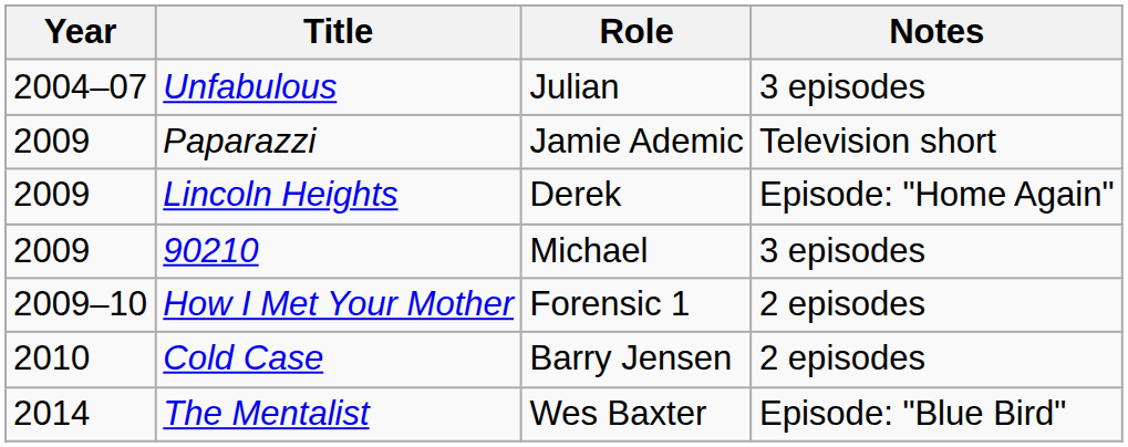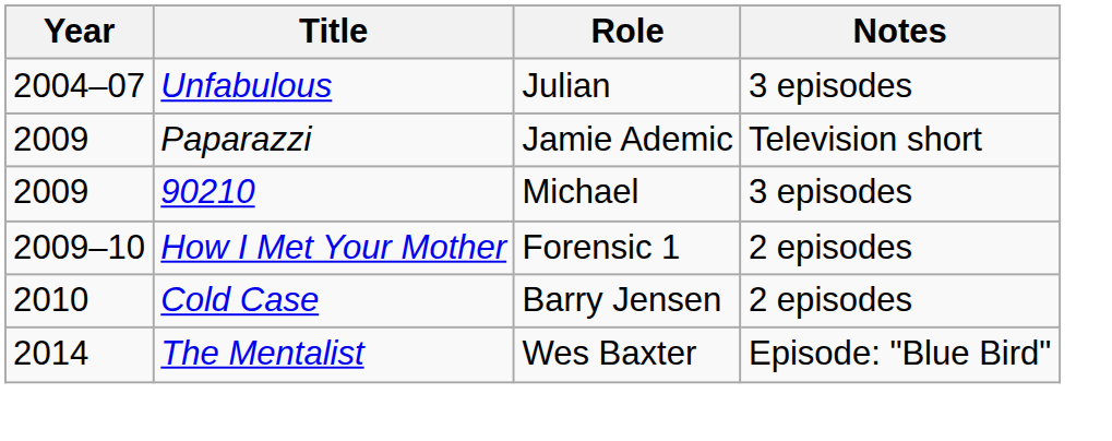- row: 2009 | Lincoln Heights | Derek | Episode: "Home Again"
